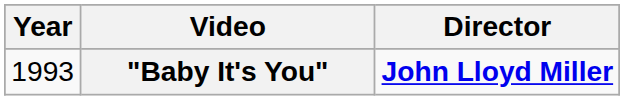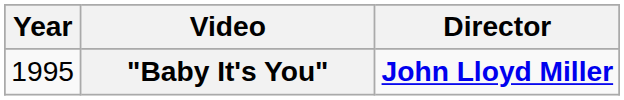"Baby It's You" | Year: 1993 -> 1995
